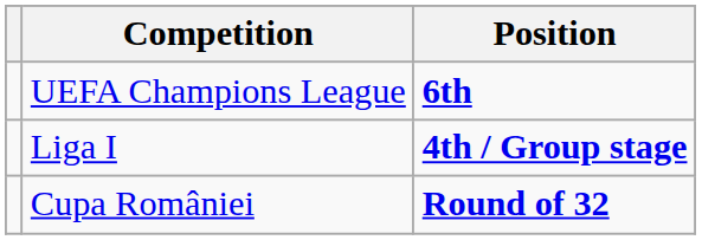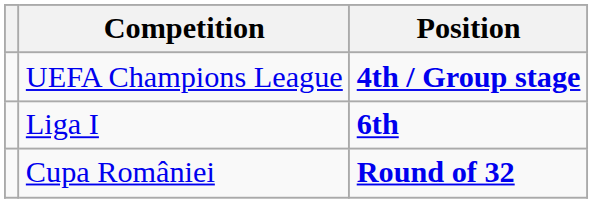UEFA Champions League | Position: 6th -> 4th / Group stage
Liga I | Position: 4th / Group stage -> 6th
